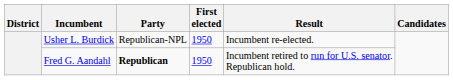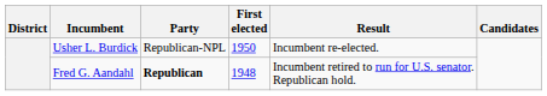Fred G. Aandahl | First elected: 1950 -> 1948
